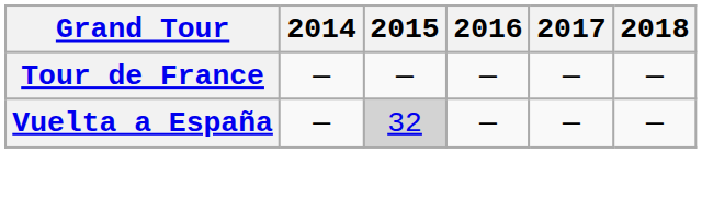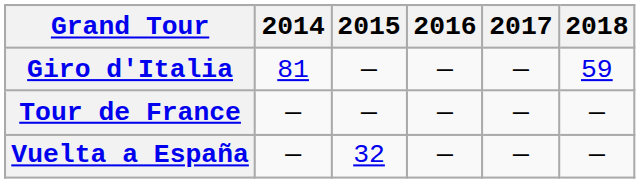+ row: Giro d'Italia | 81 | — | — | — | 59
Vuelta a España | 2015: lightgrey background -> no background
